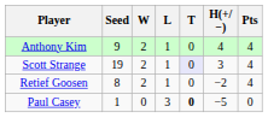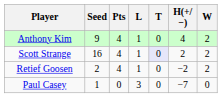columns swapped: W <-> Pts
Scott Strange | Seed: 19 -> 16
Scott Strange | H(+/−): 3 -> 2
Retief Goosen | Seed: 8 -> 2
Paul Casey | T: bold -> normal
Paul Casey | H(+/−): −5 -> −7
